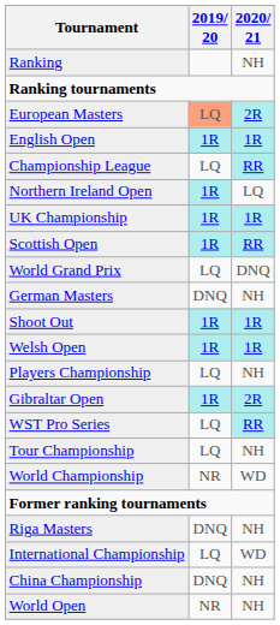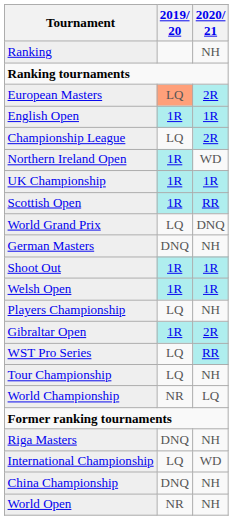Championship League | 2020/ 21: RR -> 2R
Northern Ireland Open | 2020/ 21: LQ -> WD
World Championship | 2020/ 21: WD -> LQ
